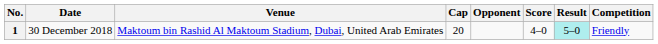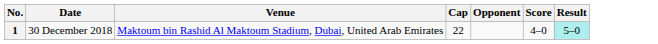- column: Competition | Friendly
1 | Cap: 20 -> 22
